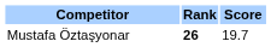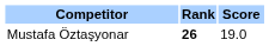Mustafa Öztaşyonar | Score: 19.7 -> 19.0
